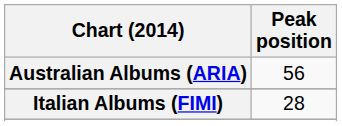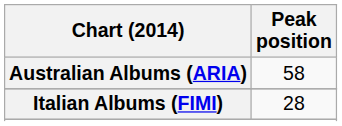Australian Albums (ARIA) | Peak position: 56 -> 58
